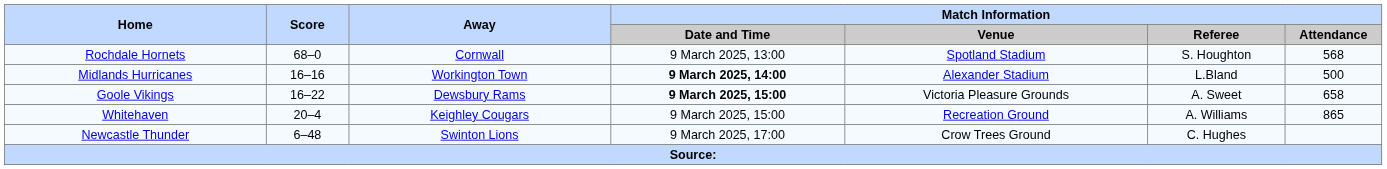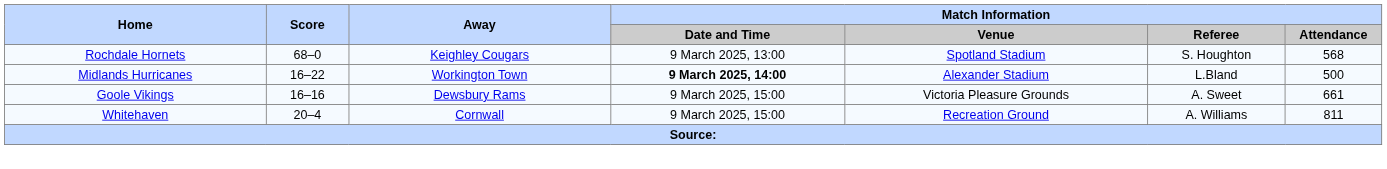Rochdale Hornets | Away: Cornwall -> Keighley Cougars
Midlands Hurricanes | Score: 16–16 -> 16–22
Goole Vikings | Score: 16–22 -> 16–16
Goole Vikings | Match Information / Date and Time: bold -> normal
Goole Vikings | Match Information / Attendance: 658 -> 661
Whitehaven | Away: Keighley Cougars -> Cornwall
Whitehaven | Match Information / Attendance: 865 -> 811
- row: Newcastle Thunder | 6–48 | Swinton Lions | 9 March 2025, 17:00 | Crow Trees Ground | C. Hughes
